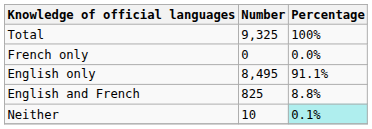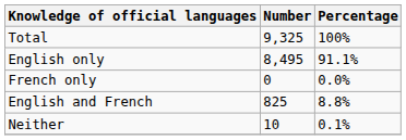rows swapped: English only <-> French only
Neither | Percentage: paleturquoise background -> no background
